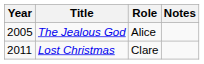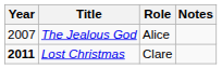The Jealous God | Year: 2005 -> 2007
Lost Christmas | Year: normal -> bold
